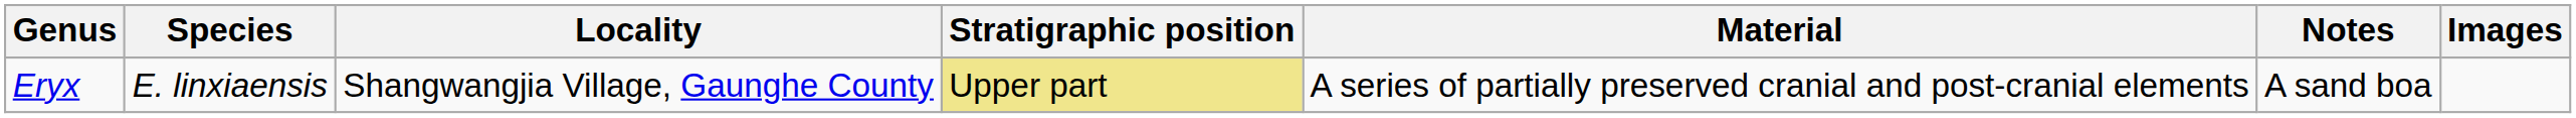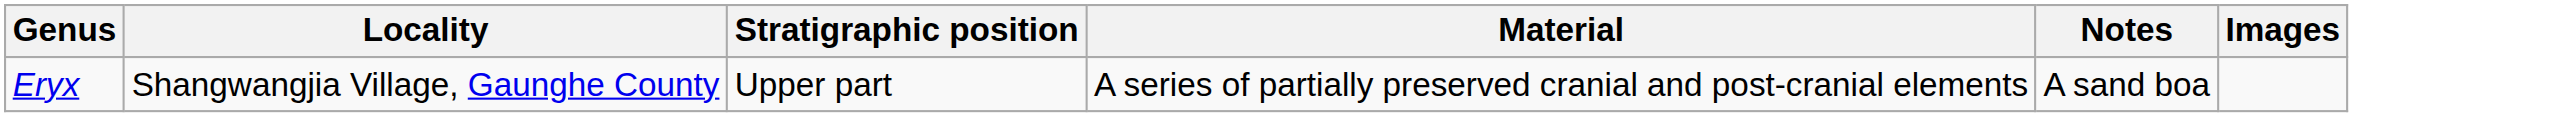- column: Species | E. linxiaensis
Eryx | Stratigraphic position: khaki background -> no background
